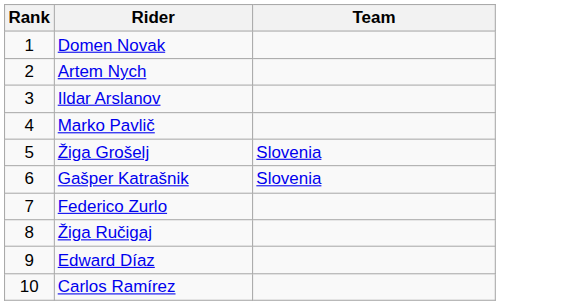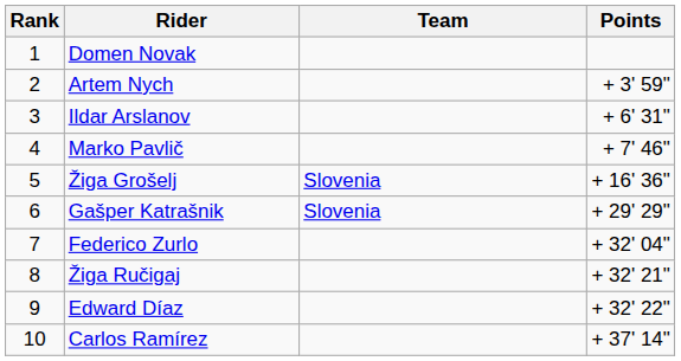+ column: Points | + 3' 59" | + 6' 31" | + 7' 46" | + 16' 36" | + 29' 29" | + 32' 04" | + 32' 21" | + 32' 22" | + 37' 14"
